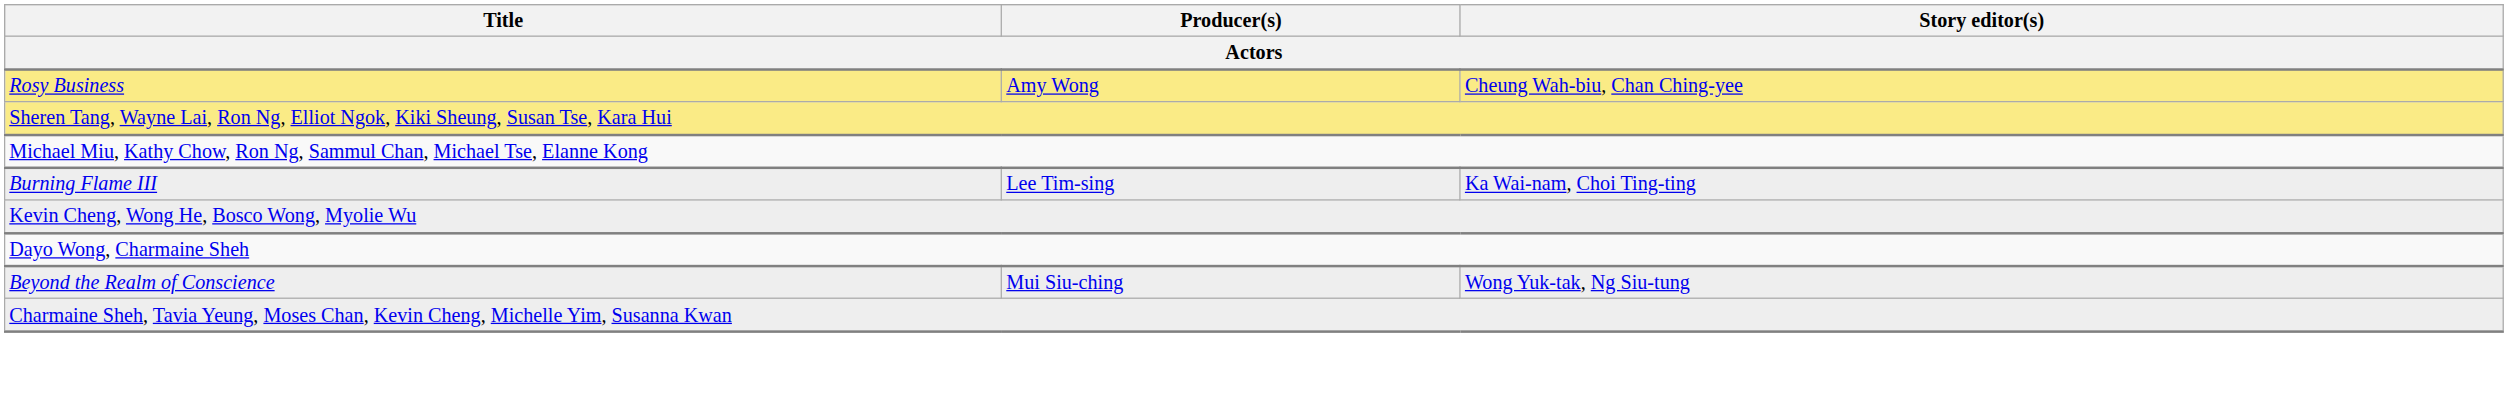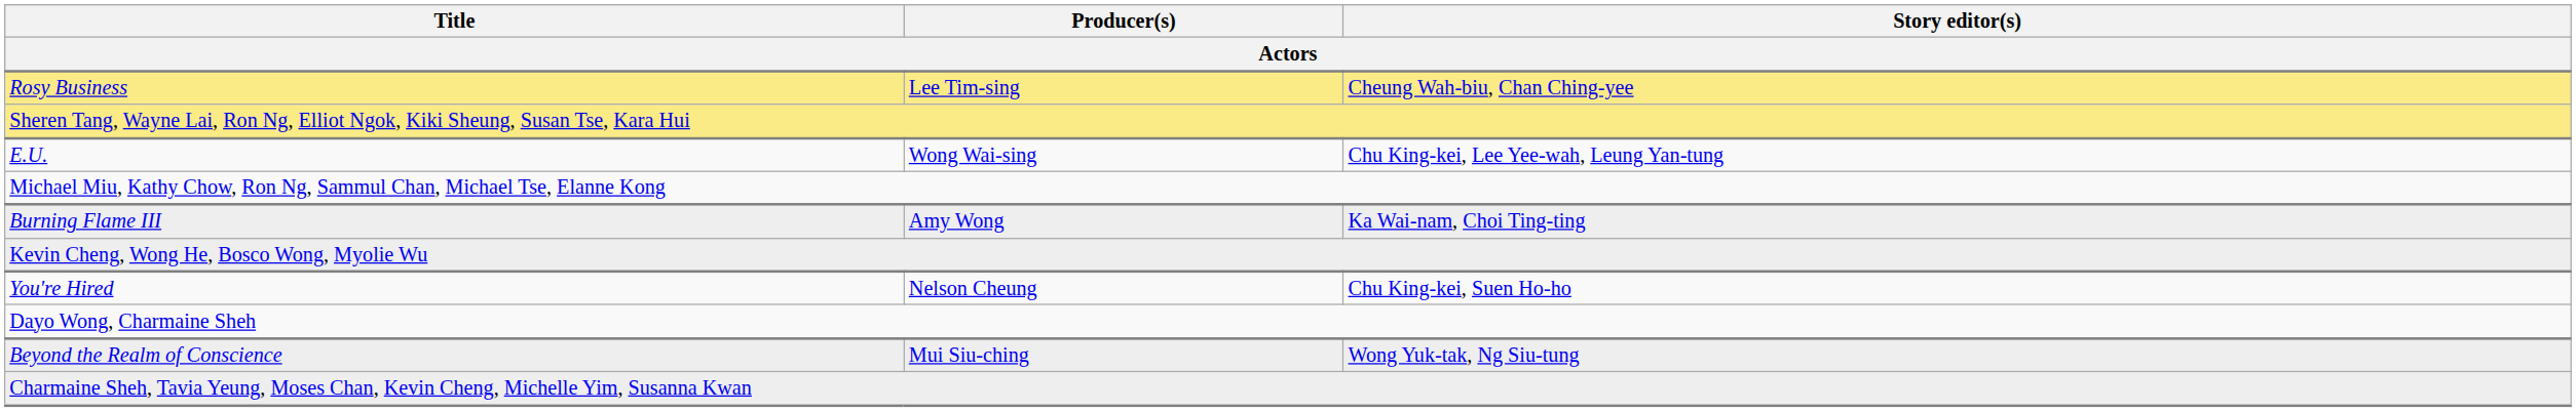Rosy Business | Producer(s): Amy Wong -> Lee Tim-sing
+ row: E.U. | Wong Wai-sing | Chu King-kei, Lee Yee-wah, Leung Yan-tung
Burning Flame III | Producer(s): Lee Tim-sing -> Amy Wong
+ row: You're Hired | Nelson Cheung | Chu King-kei, Suen Ho-ho
